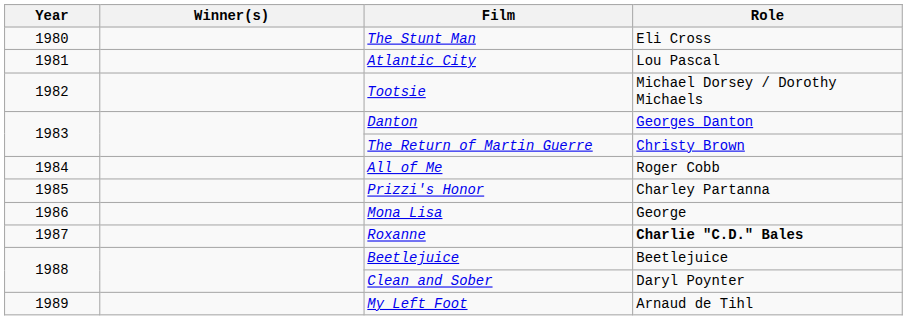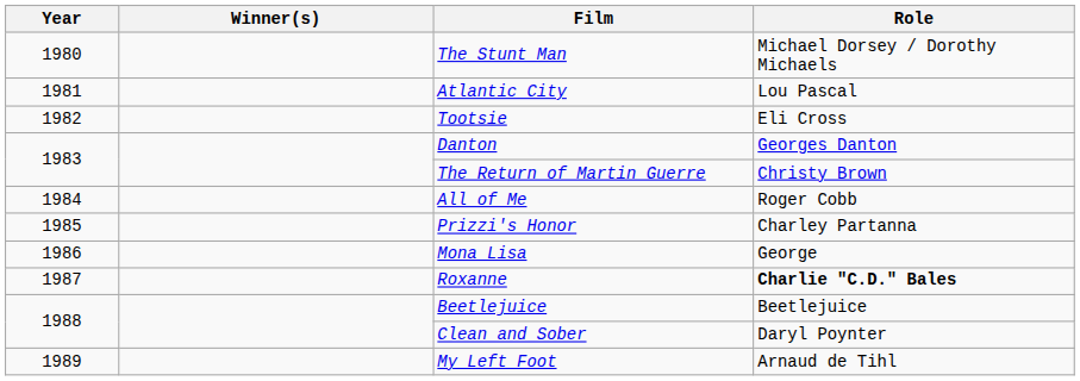The Stunt Man | Role: Eli Cross -> Michael Dorsey / Dorothy Michaels
Tootsie | Role: Michael Dorsey / Dorothy Michaels -> Eli Cross
